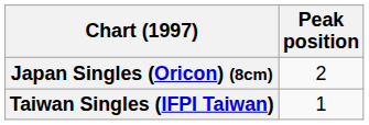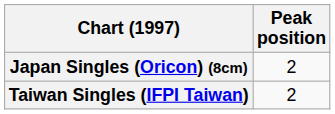Taiwan Singles (IFPI Taiwan) | Peak position: 1 -> 2
